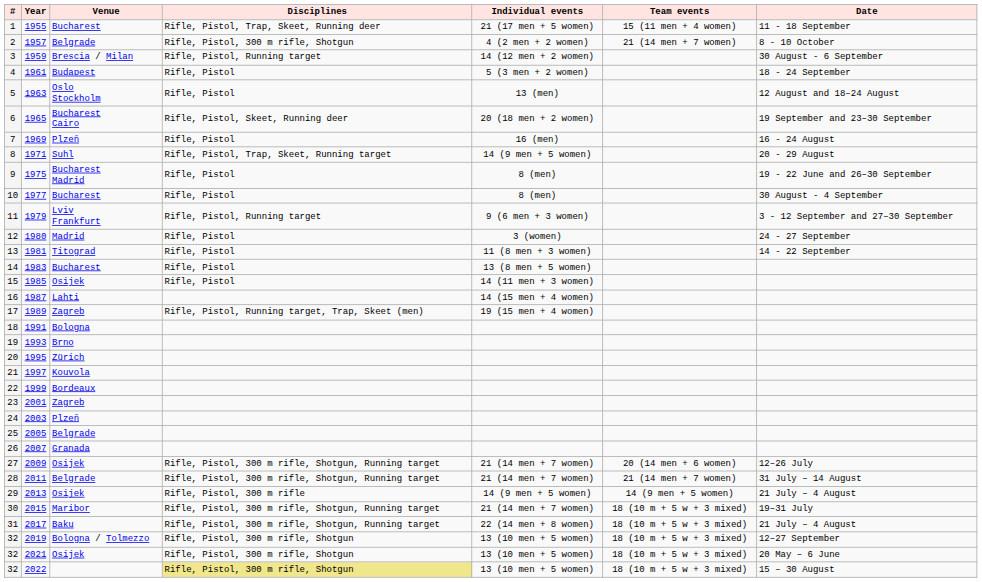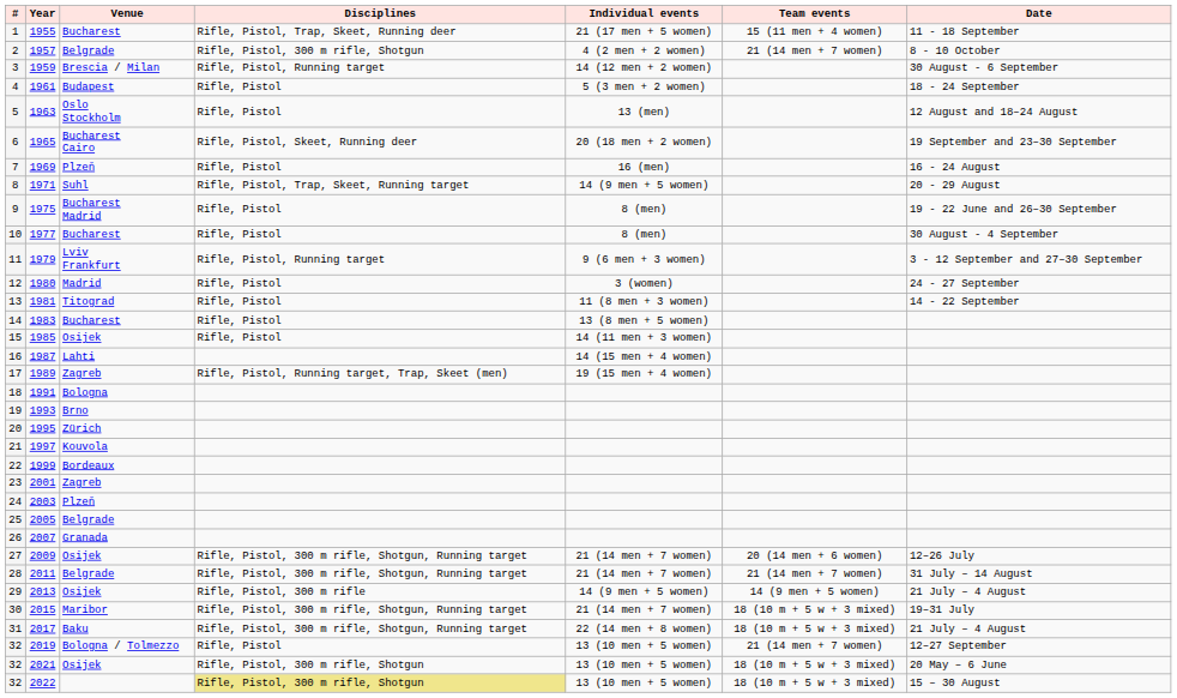2019 | Disciplines: Rifle, Pistol, 300 m rifle, Shotgun -> Rifle, Pistol
2019 | Team events: 18 (10 m + 5 w + 3 mixed) -> 21 (14 men + 7 women)
